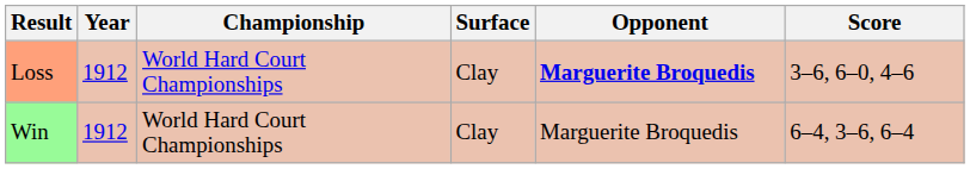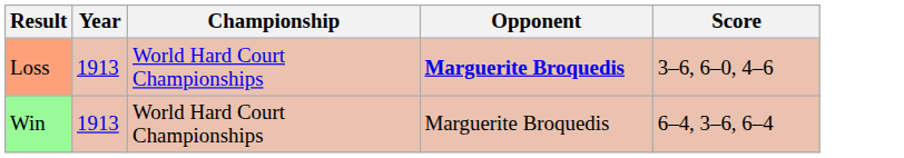- column: Surface | Clay | Clay
Loss | Year: 1912 -> 1913
Win | Year: 1912 -> 1913
